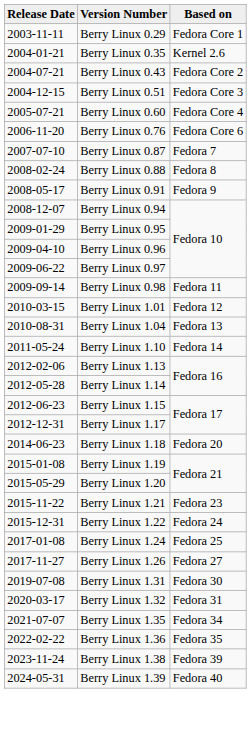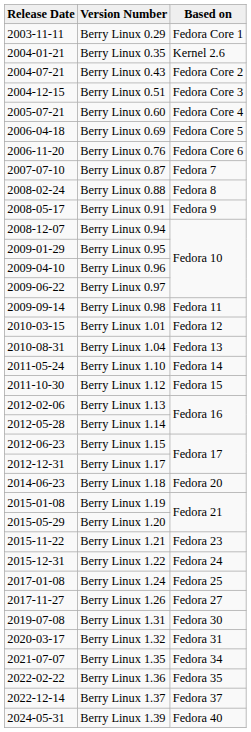+ row: 2006-04-18 | Berry Linux 0.69 | Fedora Core 5
+ row: 2011-10-30 | Berry Linux 1.12 | Fedora 15
+ row: 2022-12-14 | Berry Linux 1.37 | Fedora 37
- row: 2023-11-24 | Berry Linux 1.38 | Fedora 39
